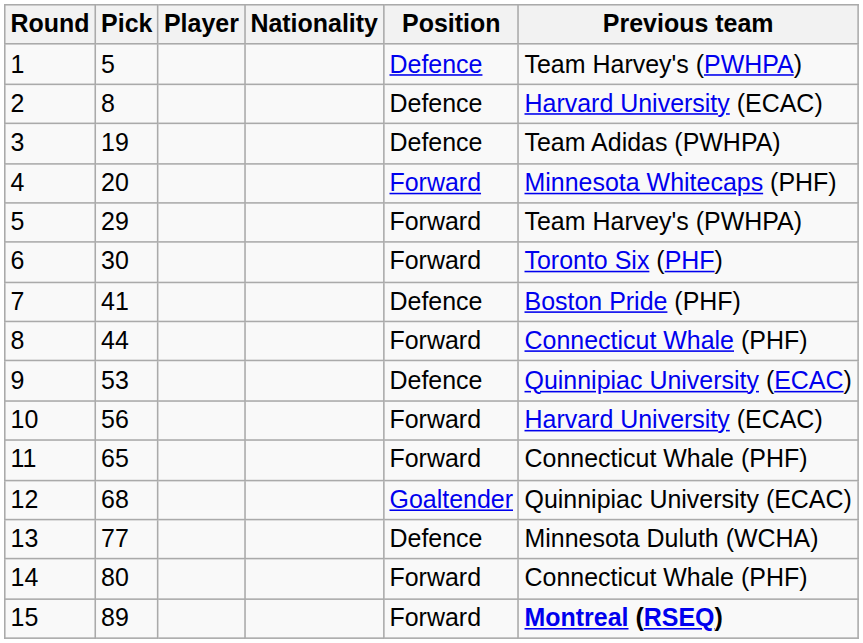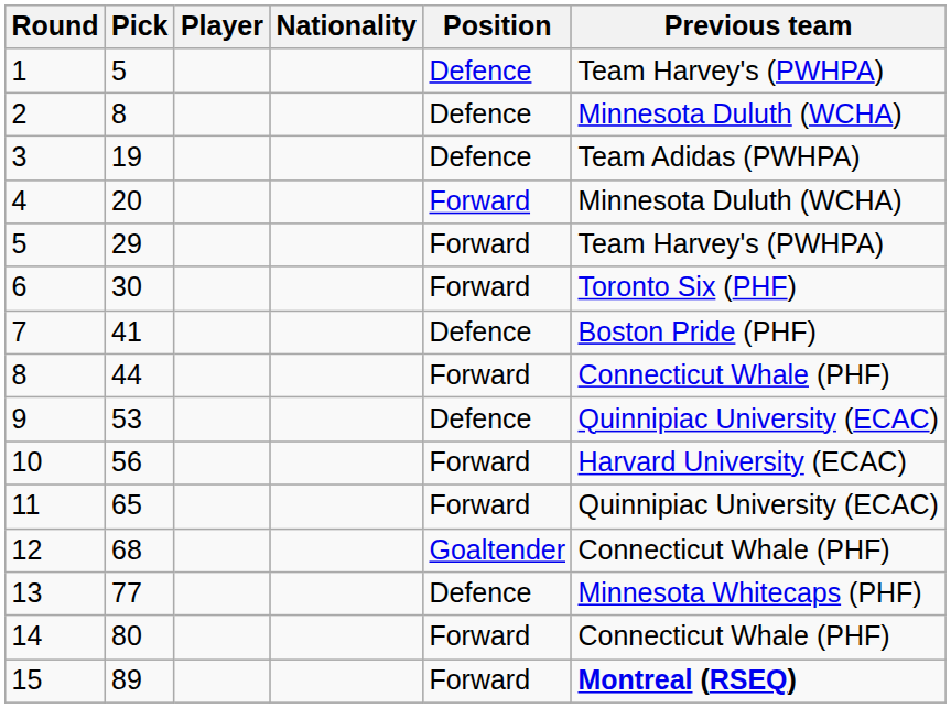2 | Previous team: Harvard University (ECAC) -> Minnesota Duluth (WCHA)
4 | Previous team: Minnesota Whitecaps (PHF) -> Minnesota Duluth (WCHA)
11 | Previous team: Connecticut Whale (PHF) -> Quinnipiac University (ECAC)
12 | Previous team: Quinnipiac University (ECAC) -> Connecticut Whale (PHF)
13 | Previous team: Minnesota Duluth (WCHA) -> Minnesota Whitecaps (PHF)
